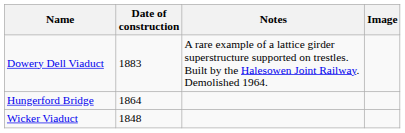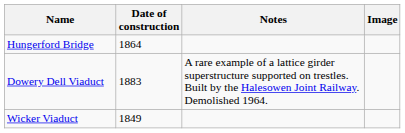rows swapped: Dowery Dell Viaduct <-> Hungerford Bridge
Wicker Viaduct | Date of construction: 1848 -> 1849
